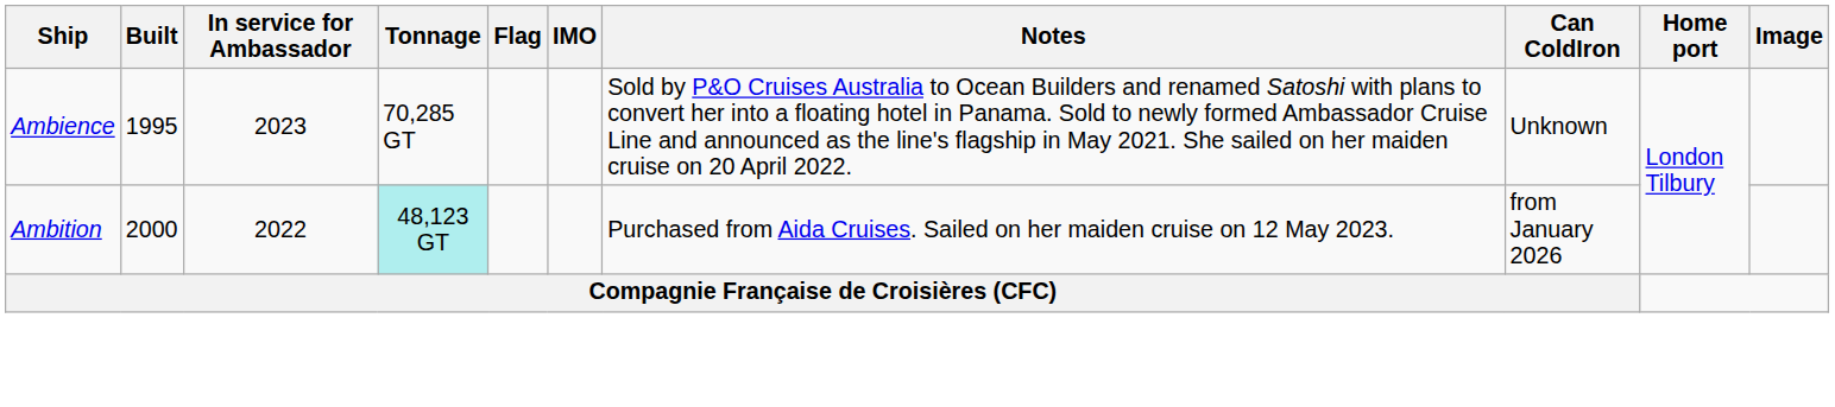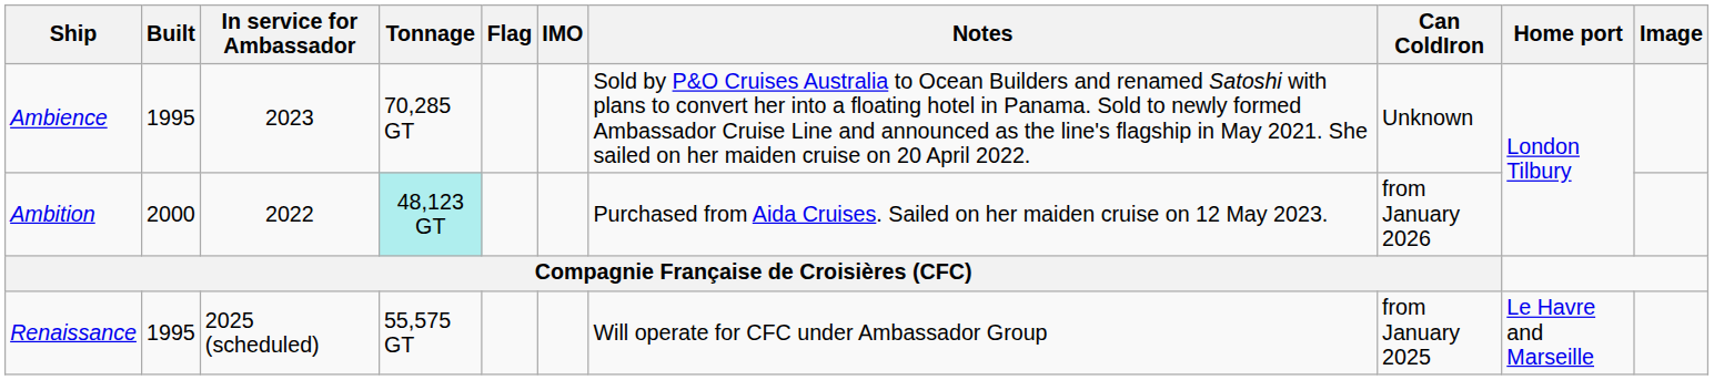+ row: Renaissance | 1995 | 2025 (scheduled) | 55,575 GT | Will operate for CFC under Ambassador Group | from January 2025 | Le Havre and Marseille
